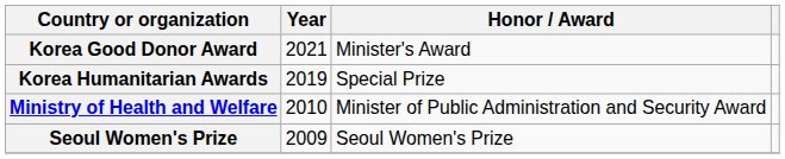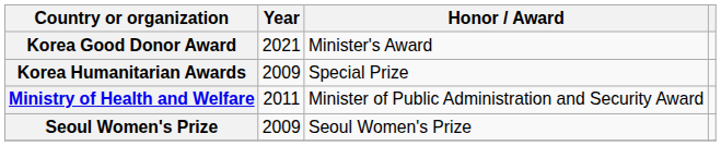Korea Humanitarian Awards | Year: 2019 -> 2009
Ministry of Health and Welfare | Year: 2010 -> 2011
